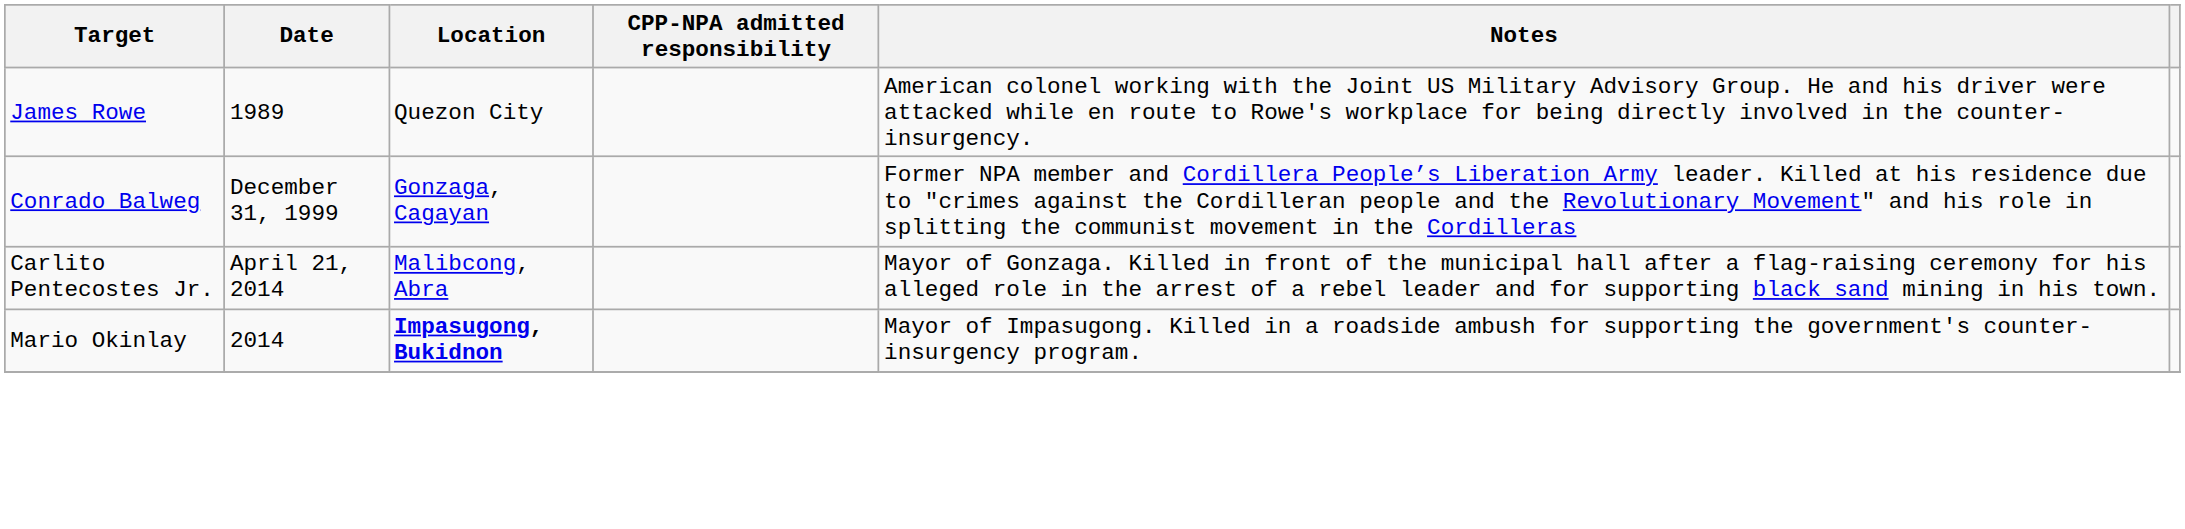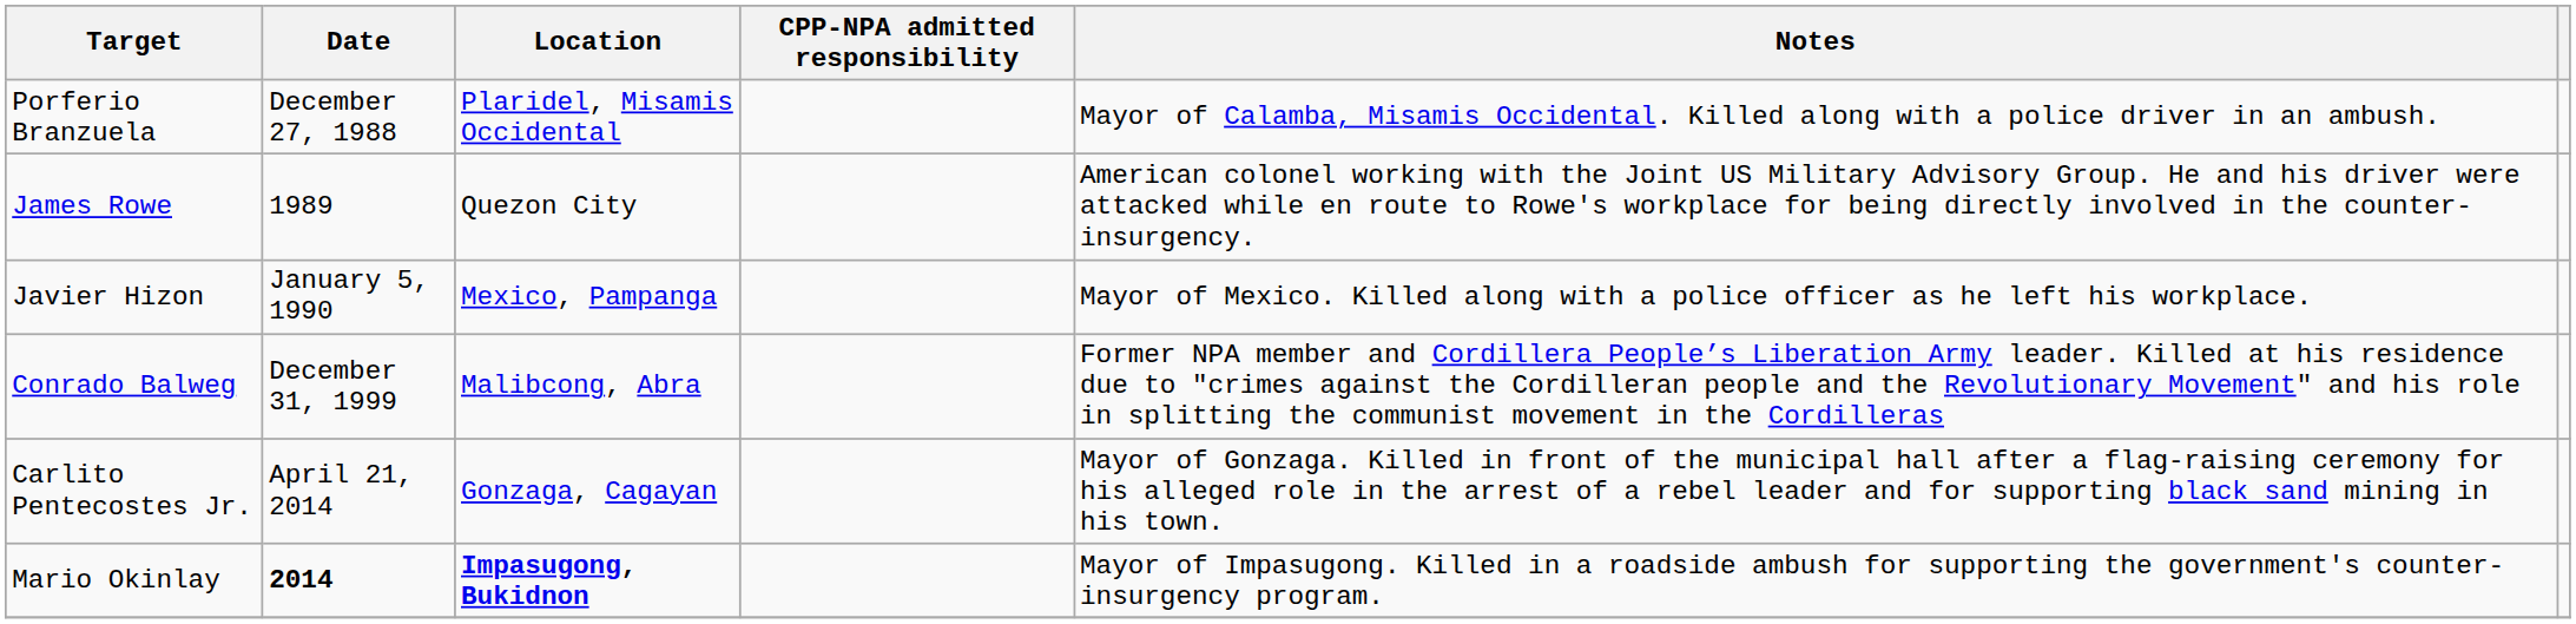+ row: Porferio Branzuela | December 27, 1988 | Plaridel, Misamis Occidental | Mayor of Calamba, Misamis Occidental. Killed along with a police driver in an ambush.
+ row: Javier Hizon | January 5, 1990 | Mexico, Pampanga | Mayor of Mexico. Killed along with a police officer as he left his workplace.
Conrado Balweg | Location: Gonzaga, Cagayan -> Malibcong, Abra
Carlito Pentecostes Jr. | Location: Malibcong, Abra -> Gonzaga, Cagayan
Mario Okinlay | Date: normal -> bold
